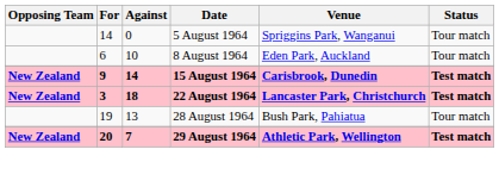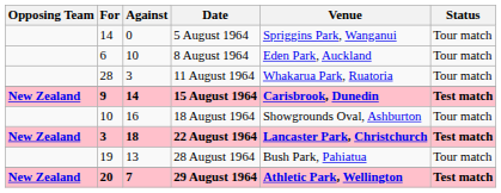+ row: 28 | 3 | 11 August 1964 | Whakarua Park, Ruatoria | Tour match
+ row: 10 | 16 | 18 August 1964 | Showgrounds Oval, Ashburton | Tour match
